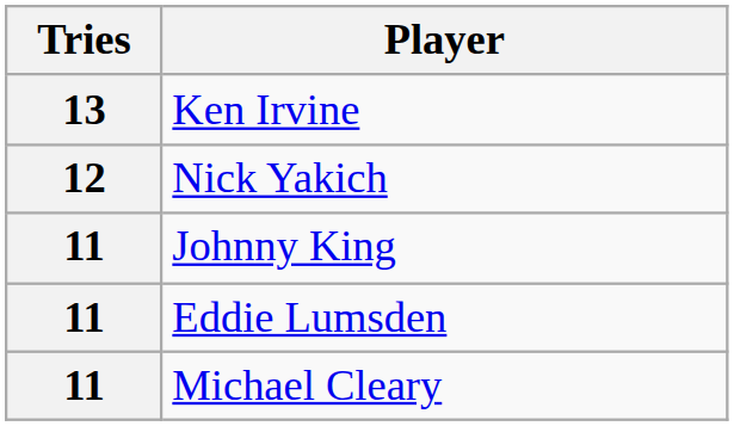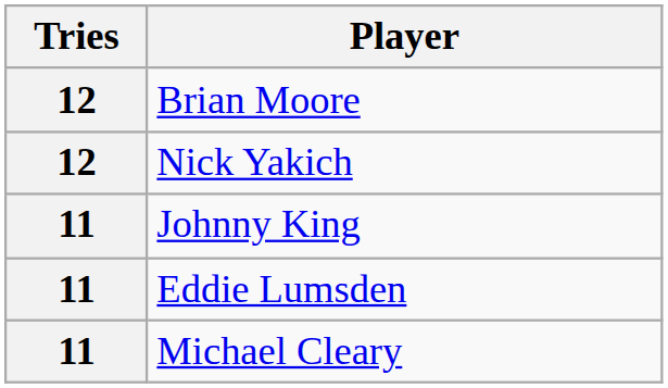- row: 13 | Ken Irvine
+ row: 12 | Brian Moore
